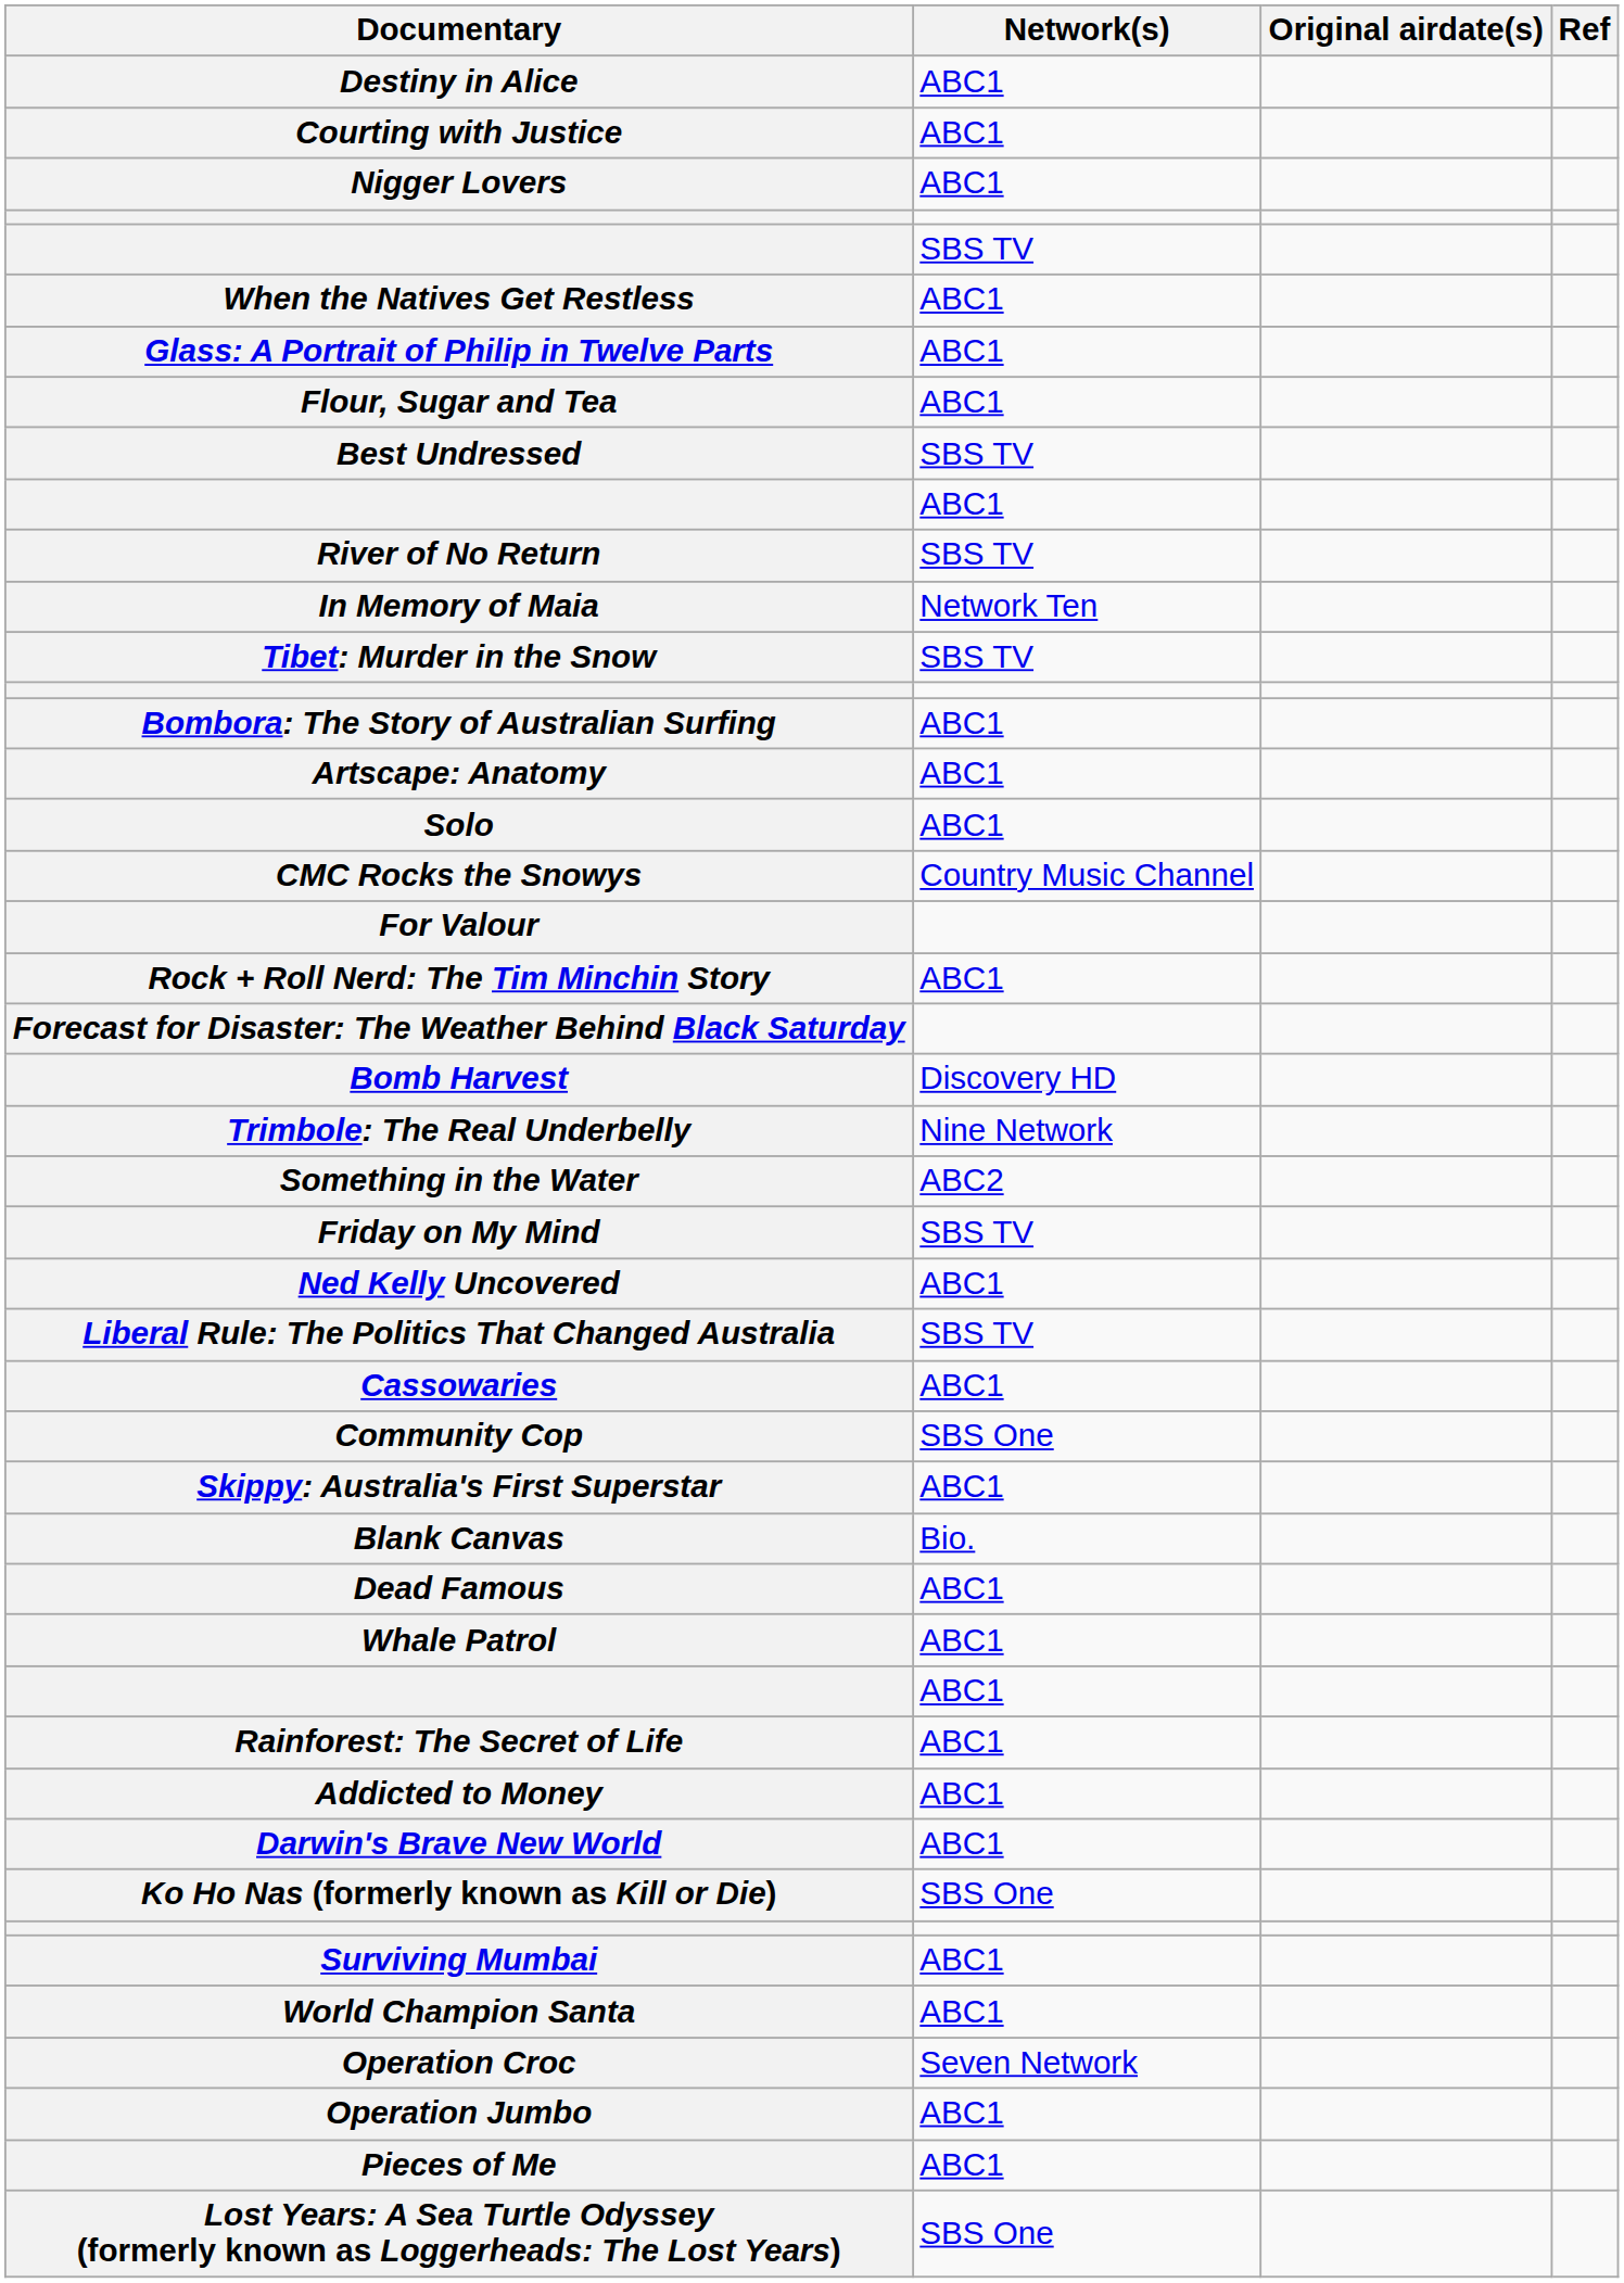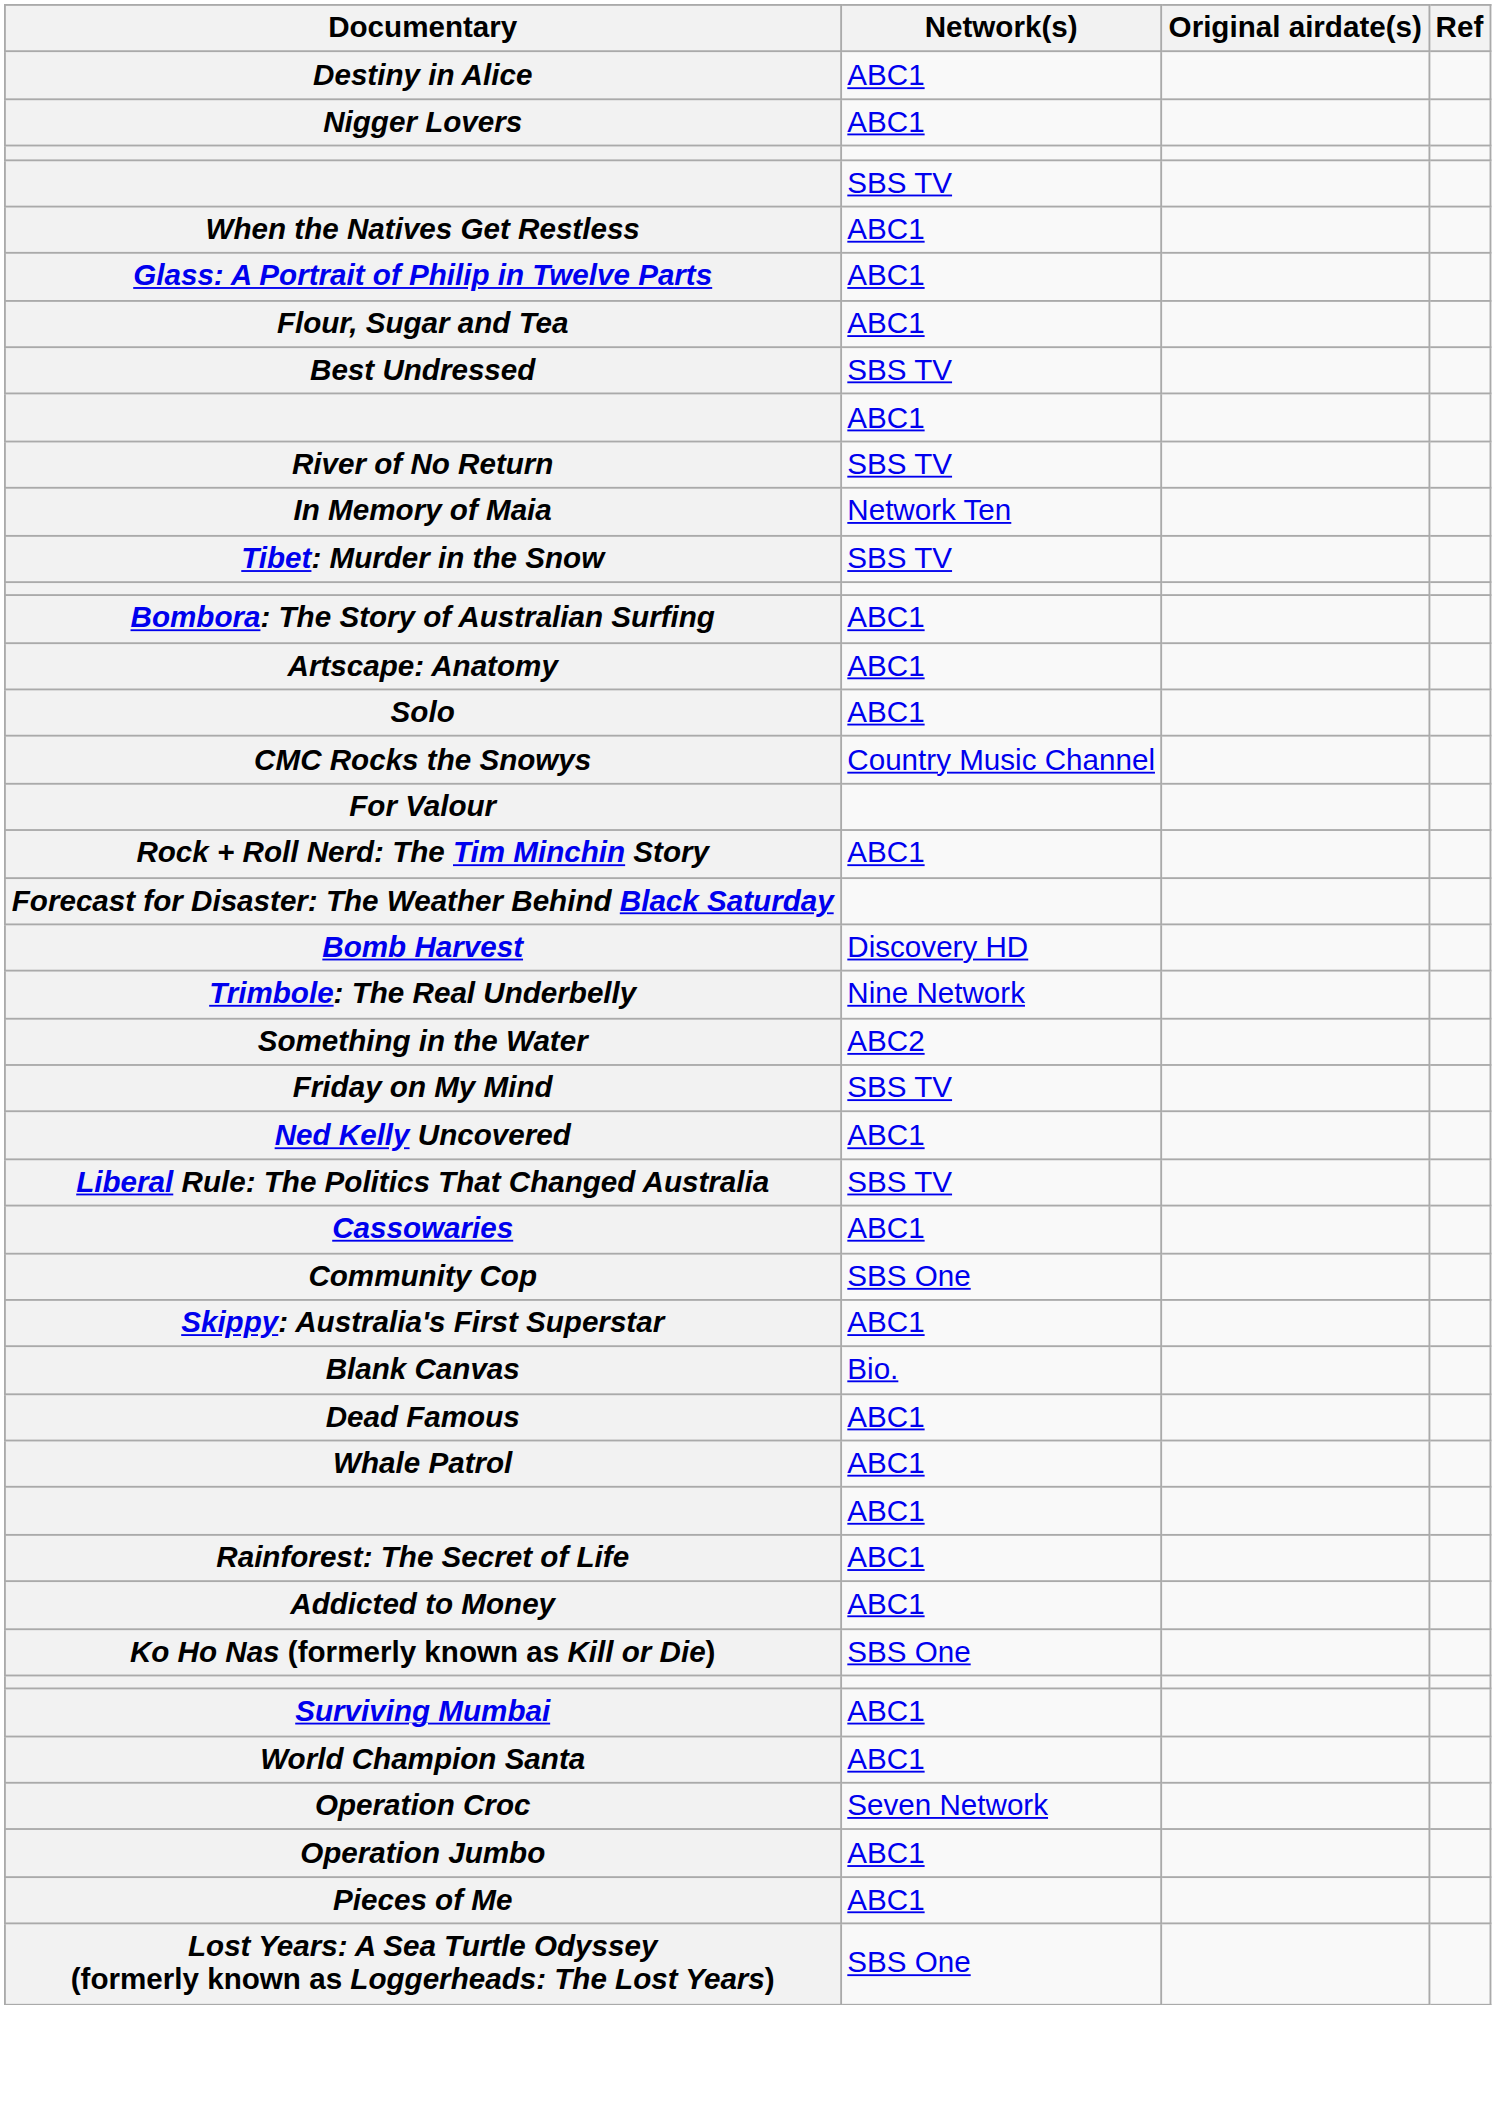- row: Courting with Justice | ABC1
- row: Darwin's Brave New World | ABC1
